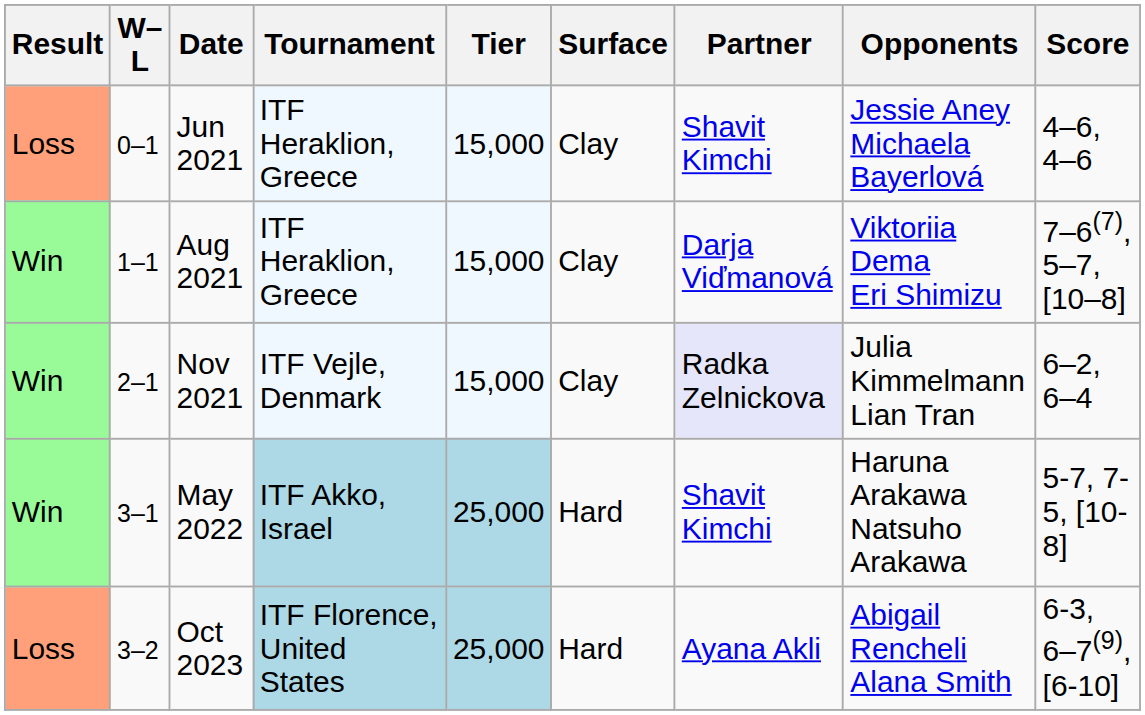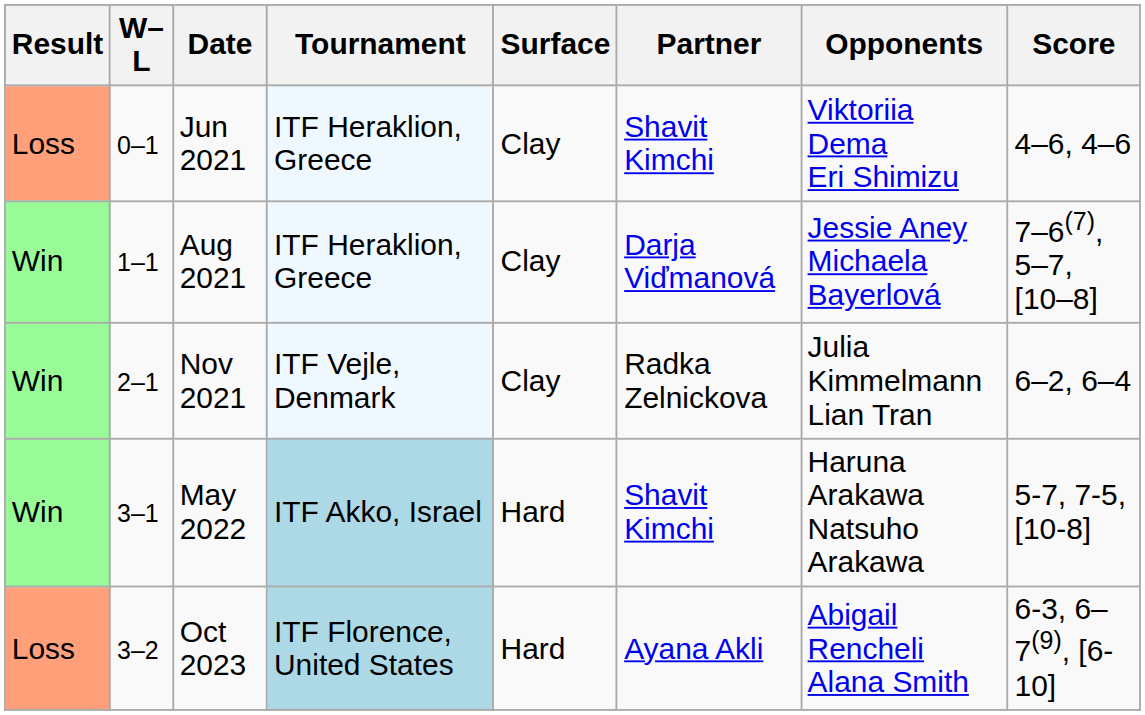- column: Tier | 15,000 | 15,000 | 15,000 | 25,000 | 25,000
Jun 2021 | Opponents: Jessie Aney Michaela Bayerlová -> Viktoriia Dema Eri Shimizu
Aug 2021 | Opponents: Viktoriia Dema Eri Shimizu -> Jessie Aney Michaela Bayerlová
Nov 2021 | Partner: lavender background -> no background
